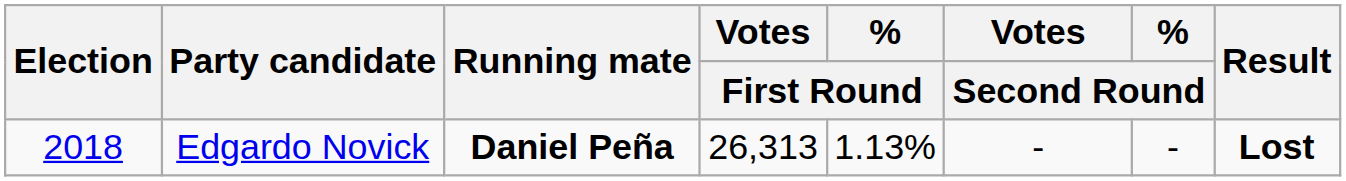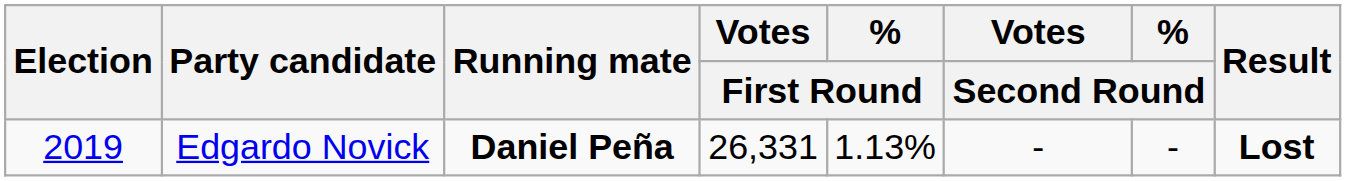Edgardo Novick | Election: 2018 -> 2019
Edgardo Novick | Votes / First Round: 26,313 -> 26,331
